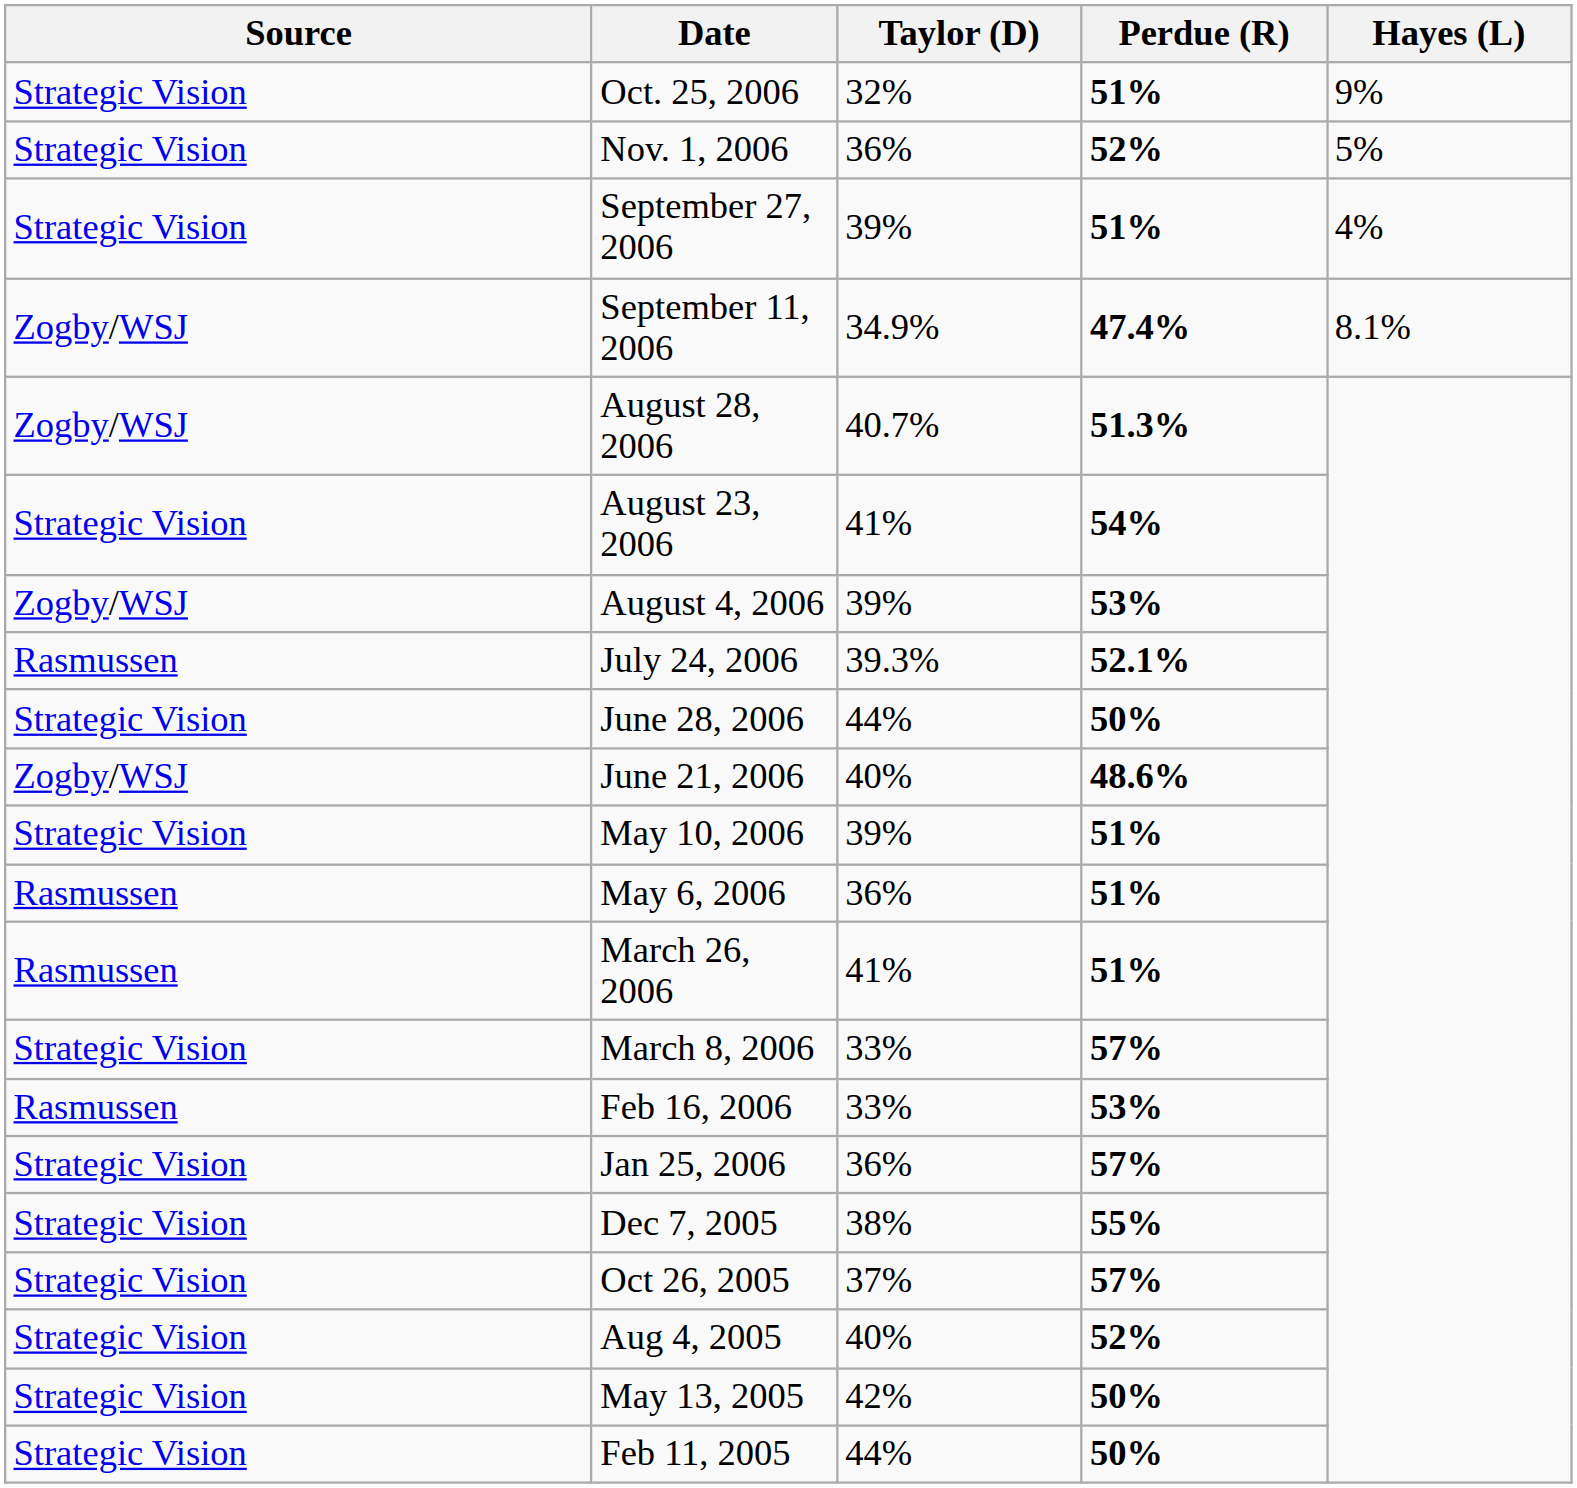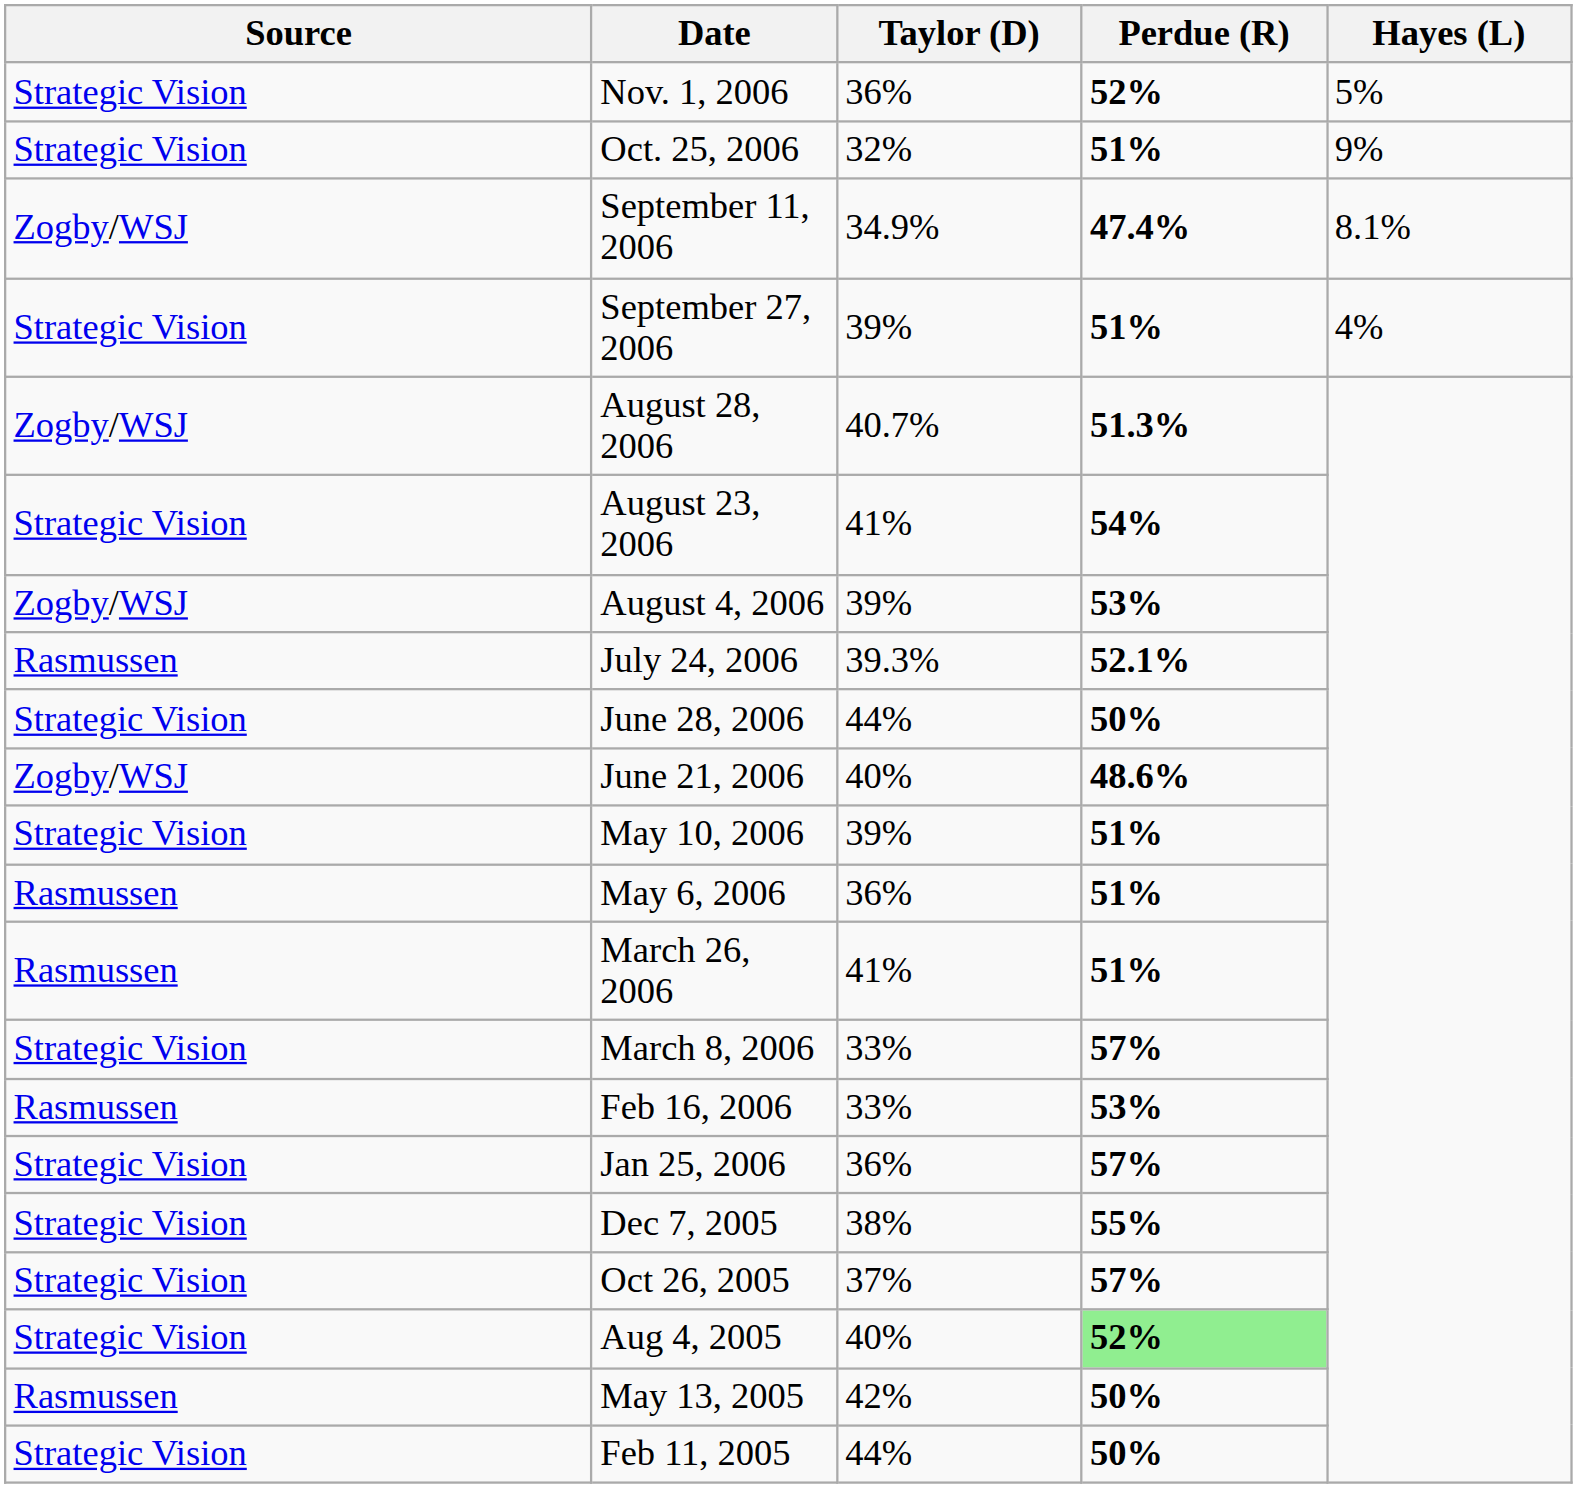rows swapped: Nov. 1, 2006 <-> Oct. 25, 2006
rows swapped: September 27, 2006 <-> September 11, 2006
Aug 4, 2005 | Perdue (R): no background -> lightgreen background
May 13, 2005 | Source: Strategic Vision -> Rasmussen
